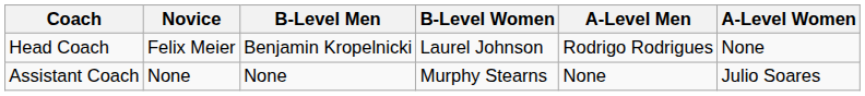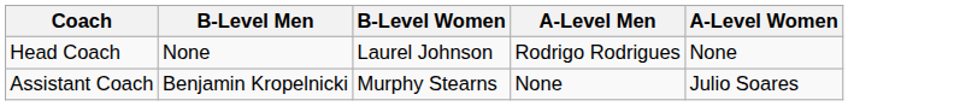- column: Novice | Felix Meier | None
Head Coach | B-Level Men: Benjamin Kropelnicki -> None
Assistant Coach | B-Level Men: None -> Benjamin Kropelnicki
